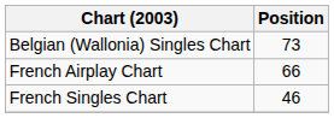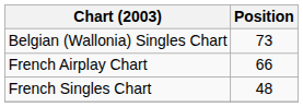French Singles Chart | Position: 46 -> 48
